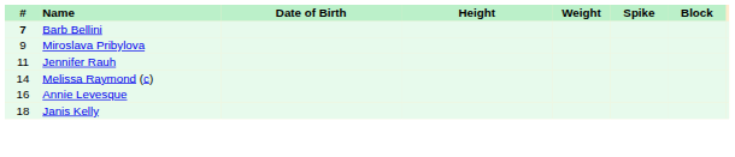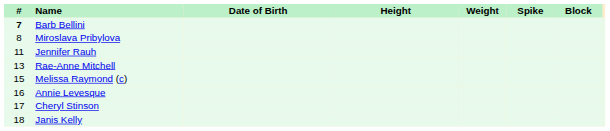Miroslava Pribylova | #: 9 -> 8
+ row: 13 | Rae-Anne Mitchell
Melissa Raymond (c) | #: 14 -> 15
+ row: 17 | Cheryl Stinson
